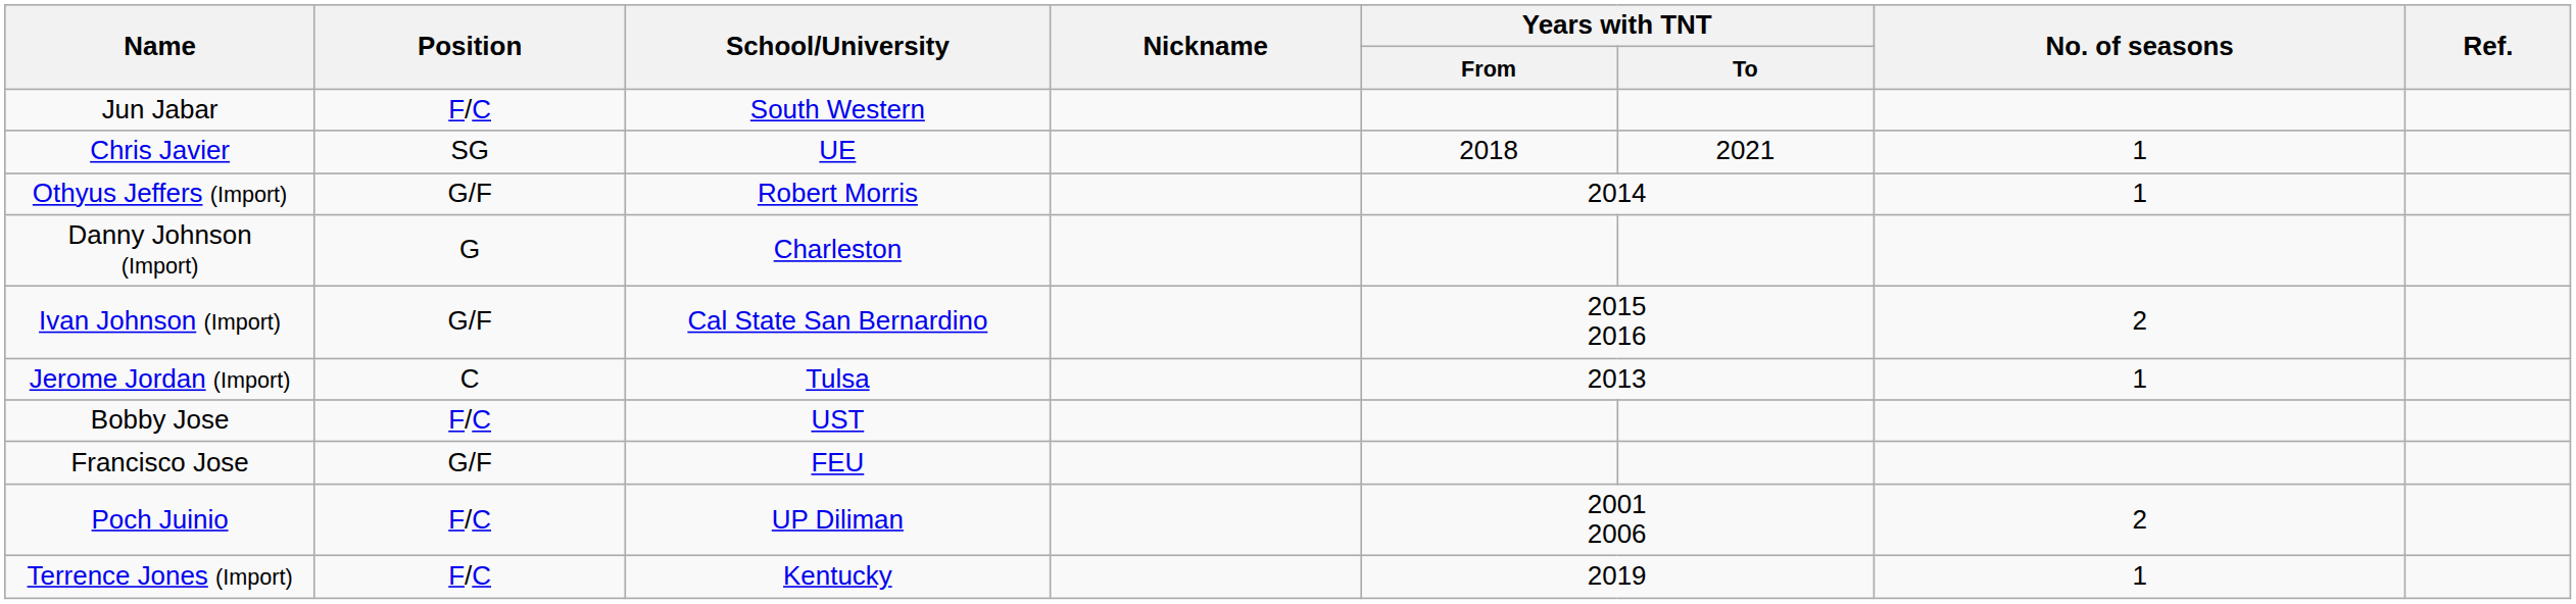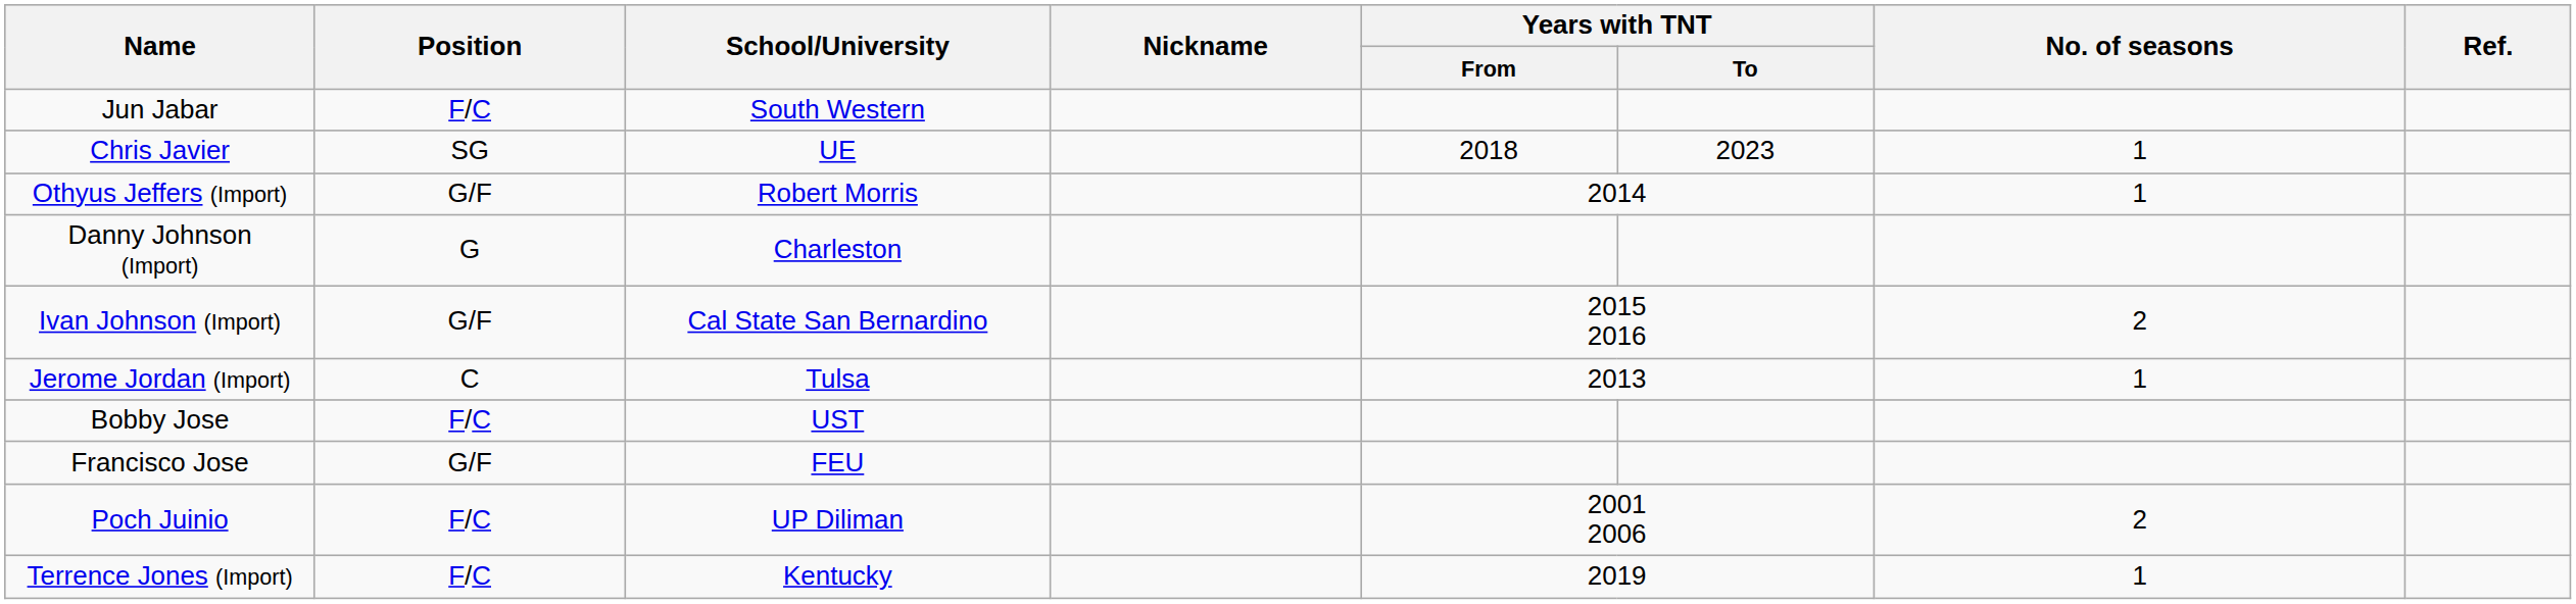Chris Javier | Years with TNT / To: 2021 -> 2023
